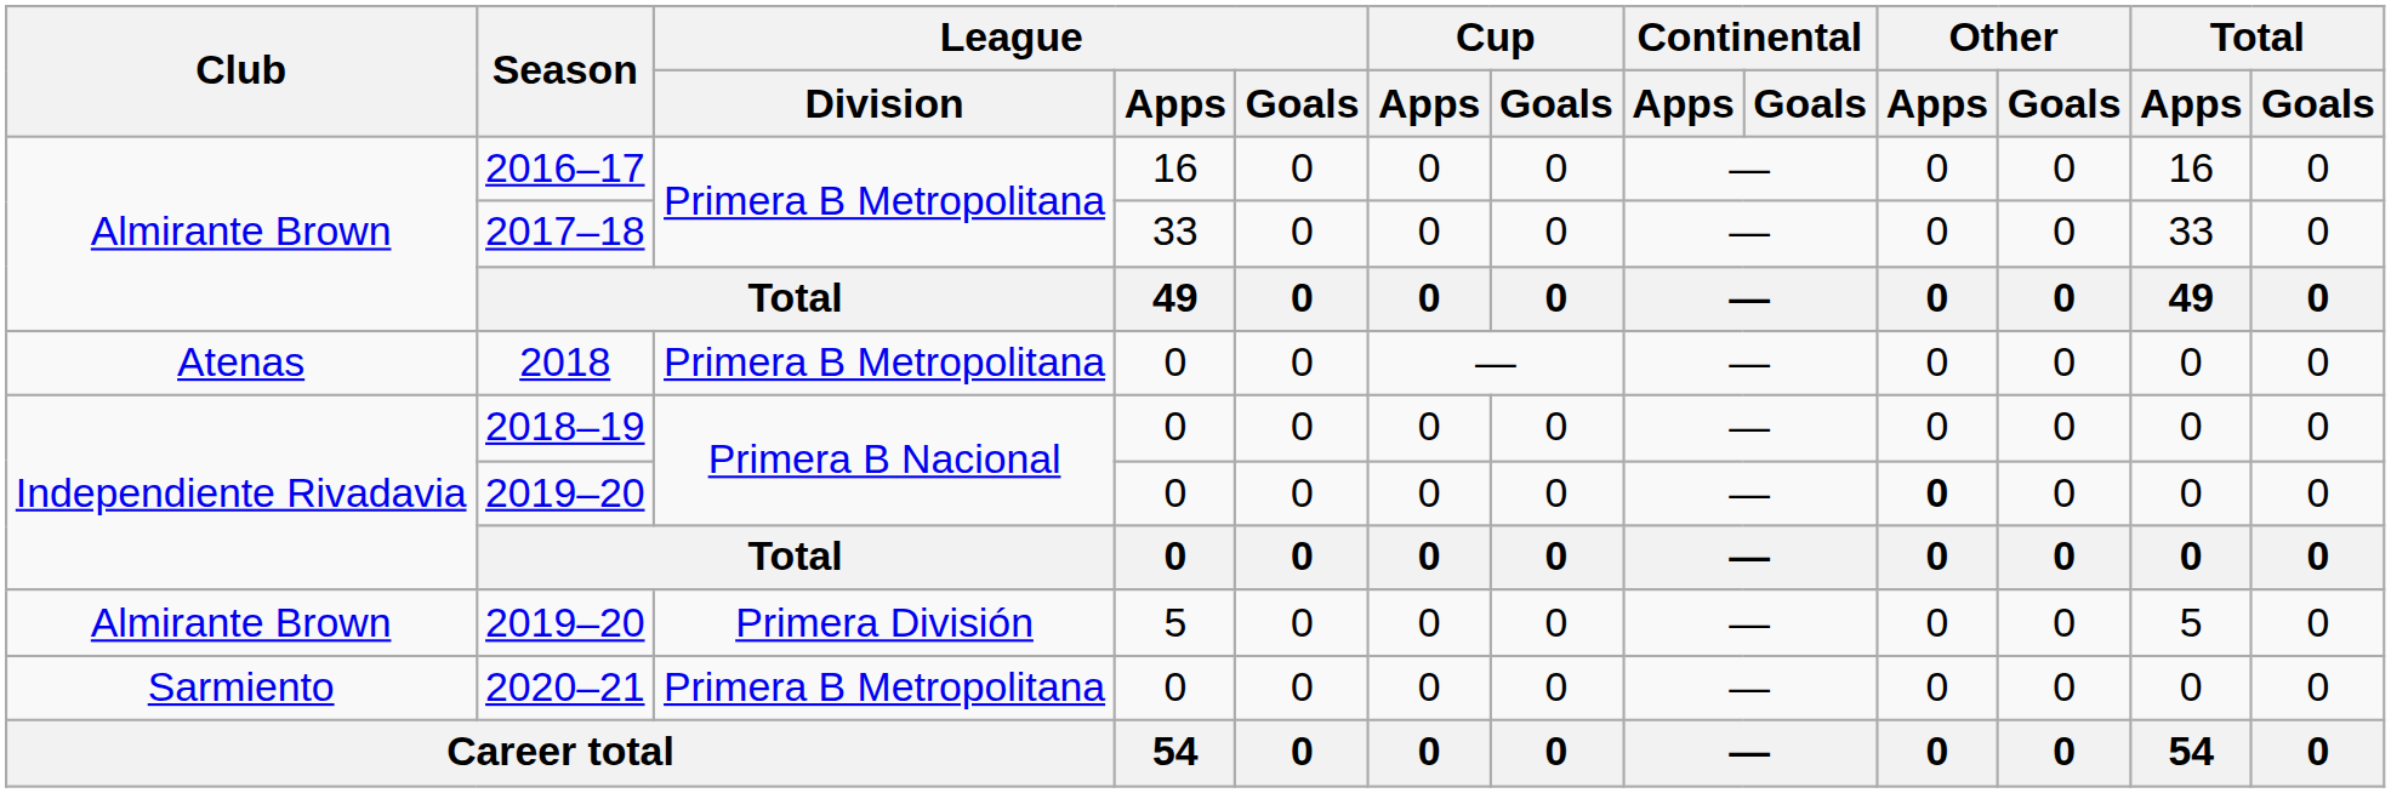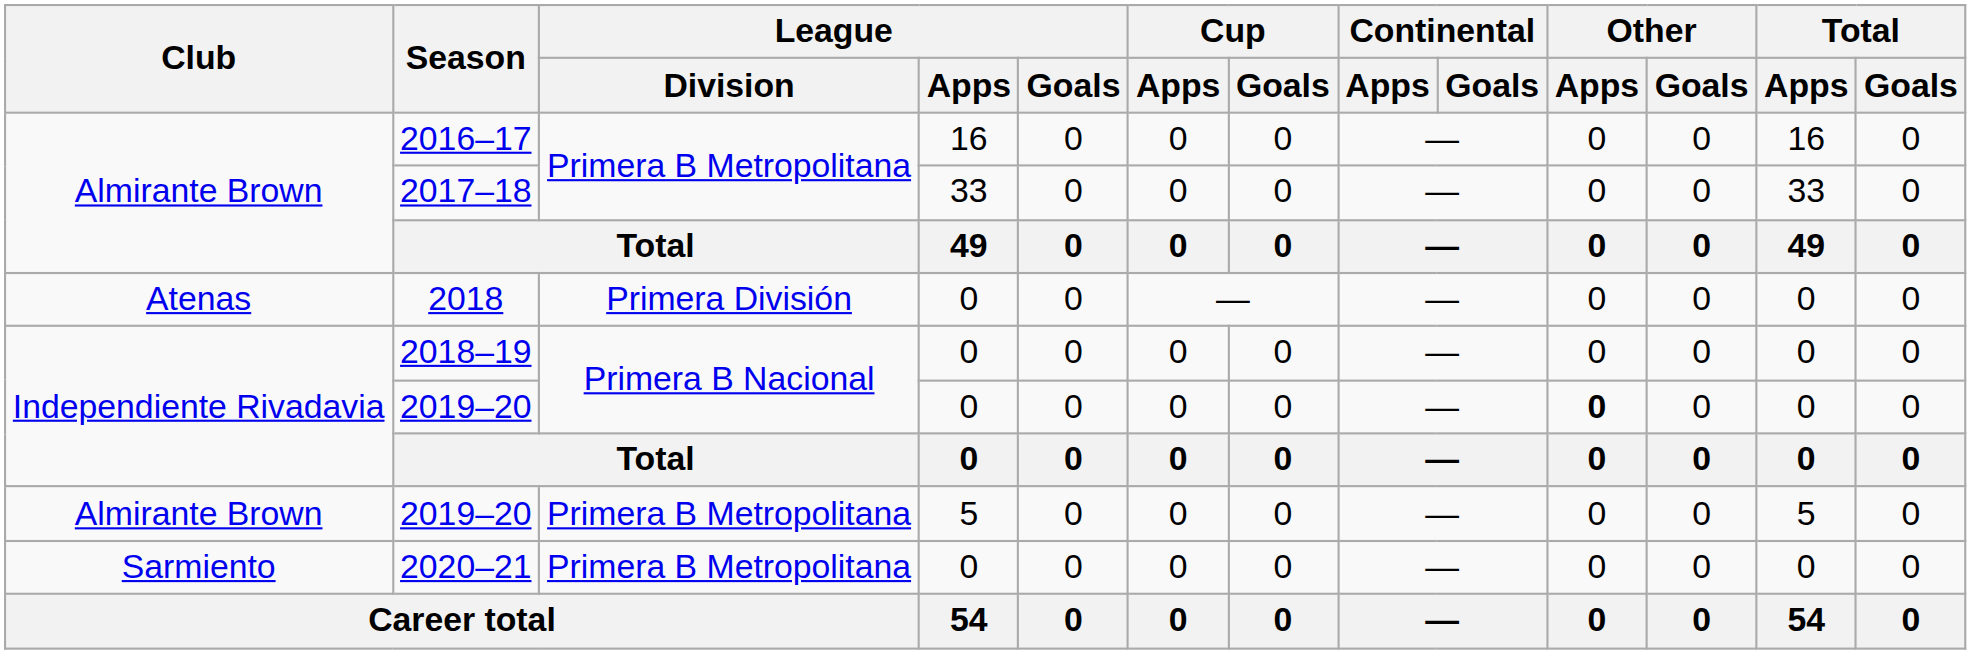2018 | League / Division: Primera B Metropolitana -> Primera División
Almirante Brown / 2019–20 | League / Division: Primera División -> Primera B Metropolitana
